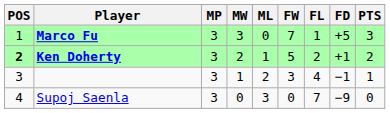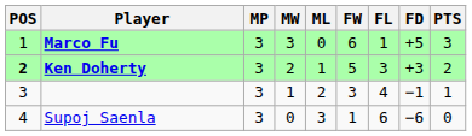Marco Fu | FW: 7 -> 6
Ken Doherty | FL: 2 -> 3
Ken Doherty | FD: +1 -> +3
Supoj Saenla | FW: 0 -> 1
Supoj Saenla | FL: 7 -> 6
Supoj Saenla | FD: −9 -> −6
